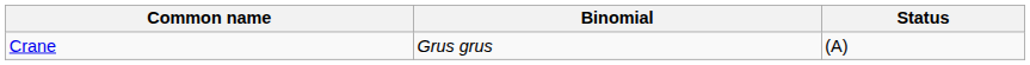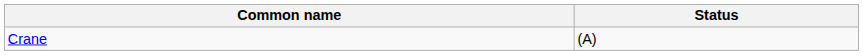- column: Binomial | Grus grus
